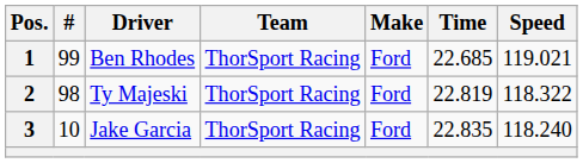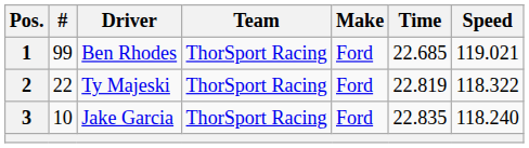2 | #: 98 -> 22
